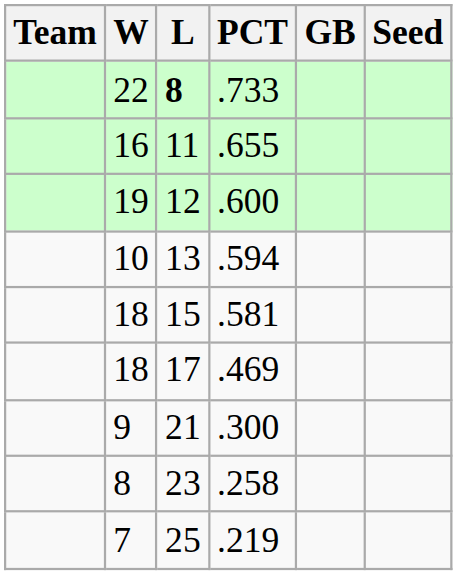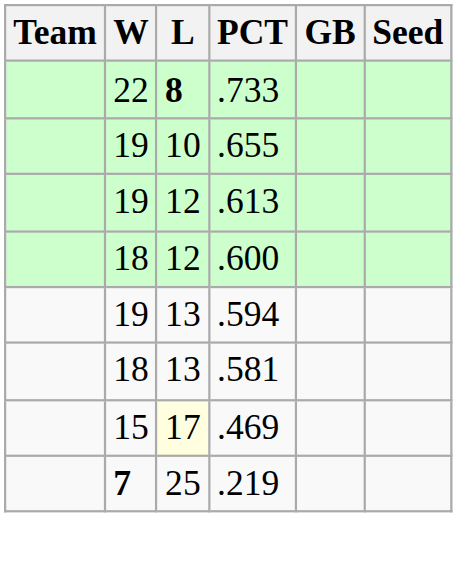.655 | W: 16 -> 19
.655 | L: 11 -> 10
+ row: 19 | 12 | .613
.600 | W: 19 -> 18
.594 | W: 10 -> 19
.581 | L: 15 -> 13
.469 | W: 18 -> 15
.469 | L: no background -> lightyellow background
- row: 9 | 21 | .300
- row: 8 | 23 | .258
.219 | W: normal -> bold
